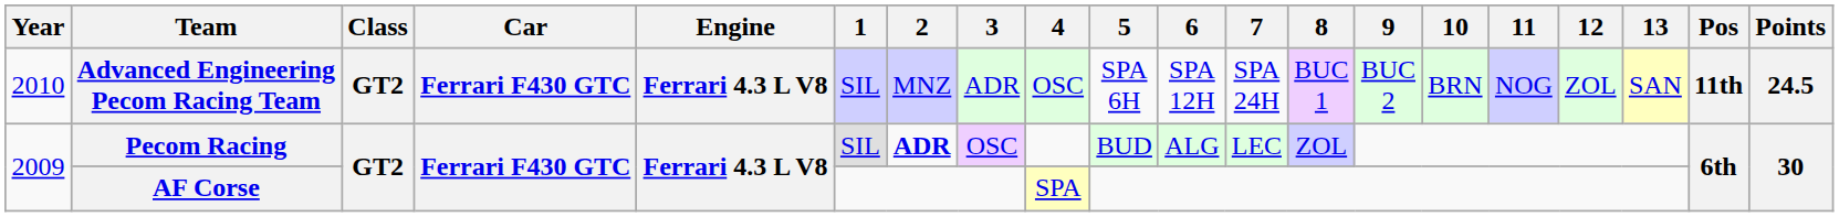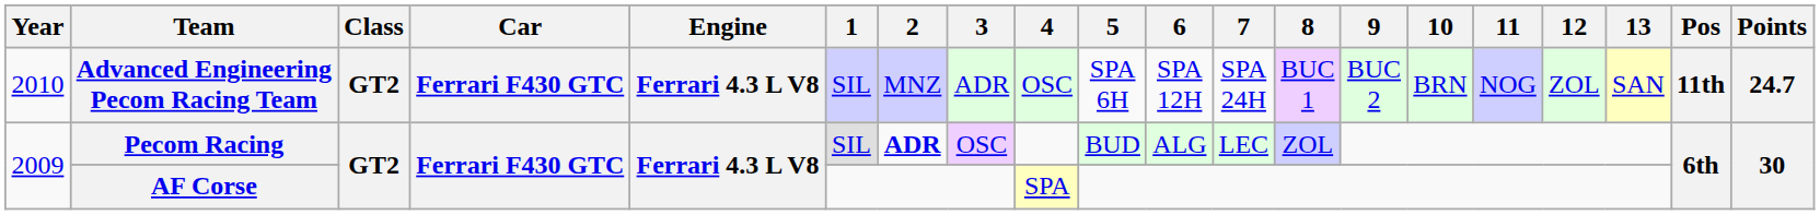Advanced Engineering Pecom Racing Team | Points: 24.5 -> 24.7
